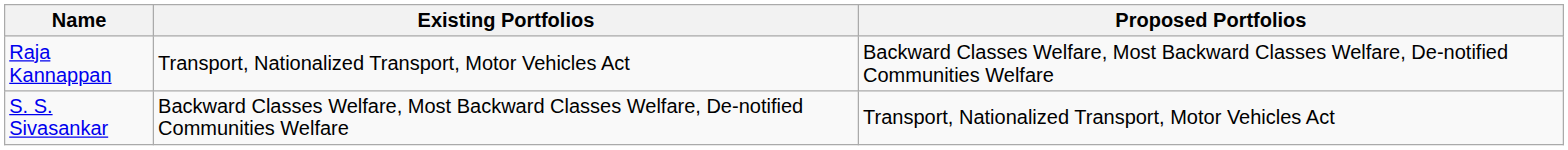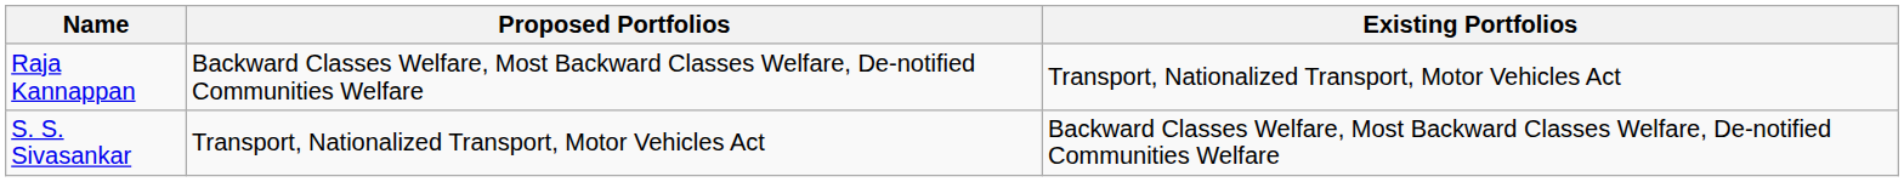columns swapped: Existing Portfolios <-> Proposed Portfolios
